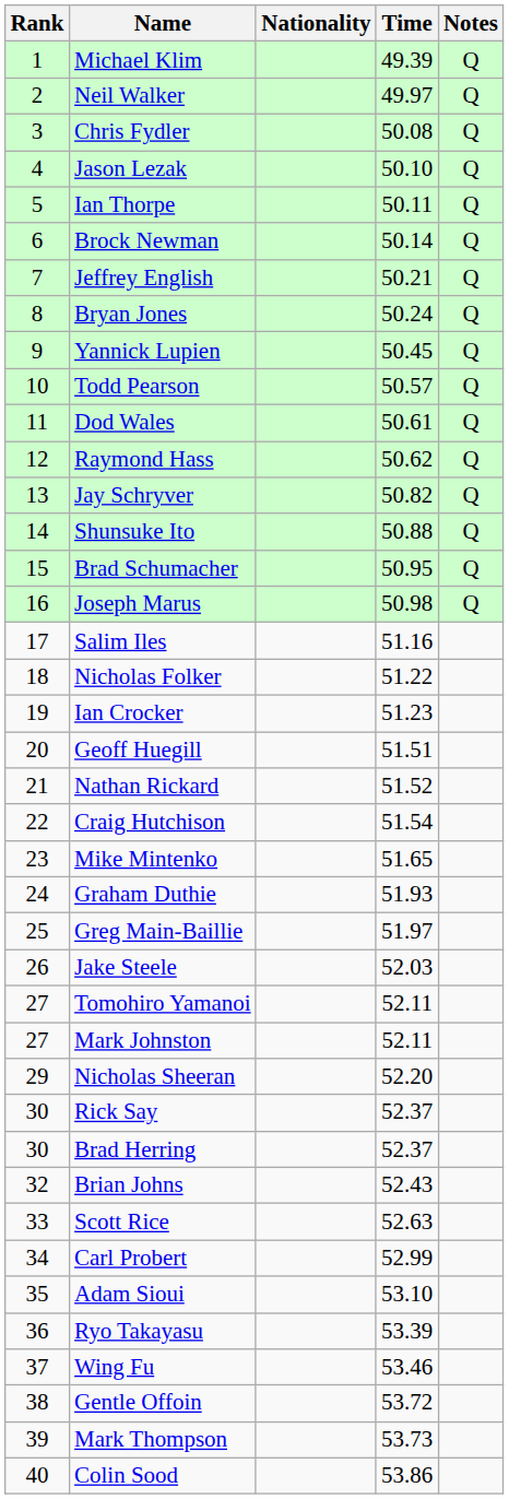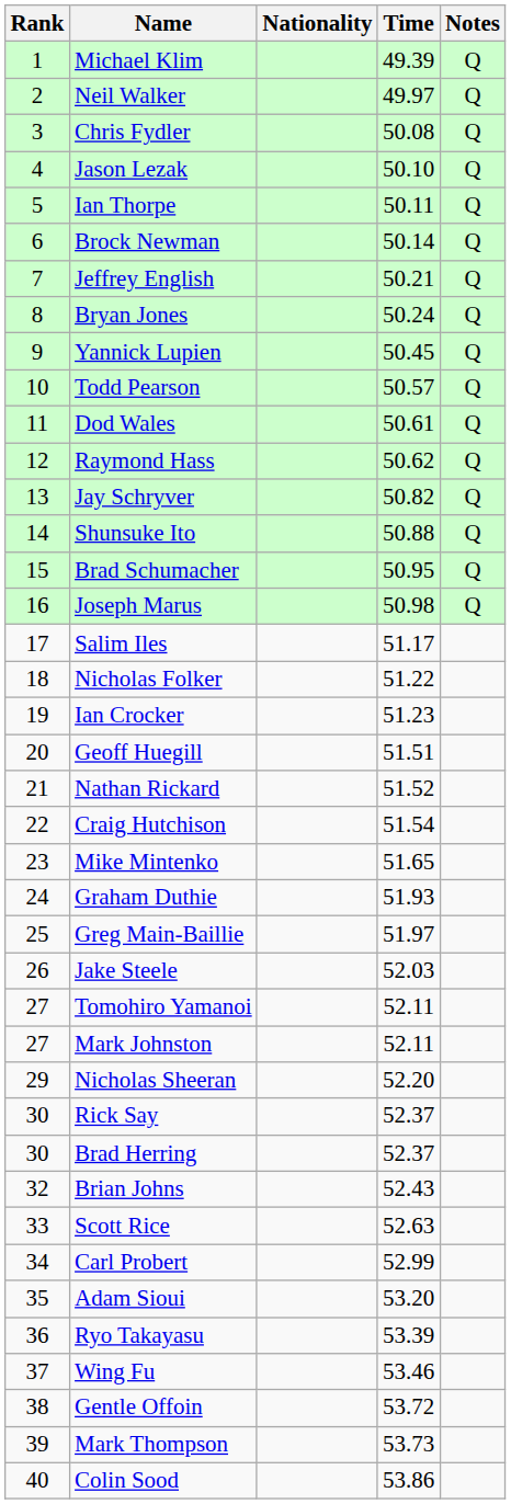Salim Iles | Time: 51.16 -> 51.17
Adam Sioui | Time: 53.10 -> 53.20
